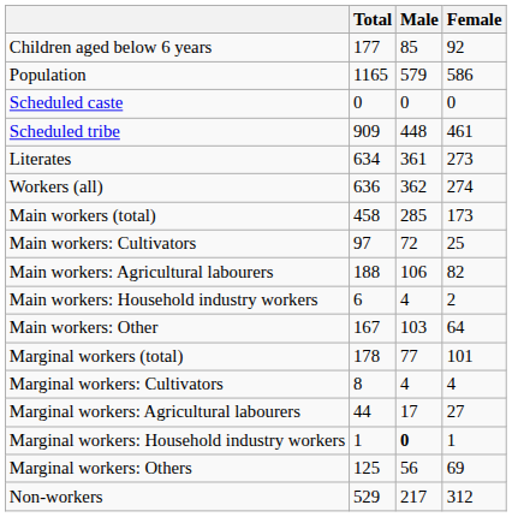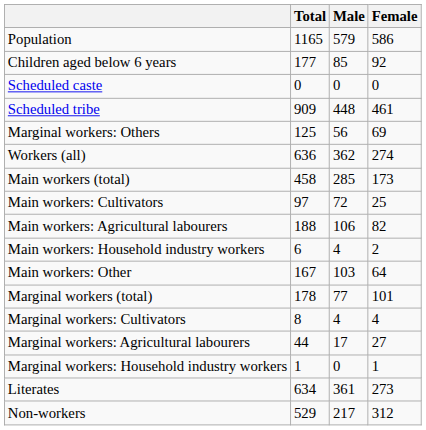rows swapped: Population <-> Children aged below 6 years
rows swapped: Literates <-> Marginal workers: Others
Marginal workers: Household industry workers | Male: bold -> normal
